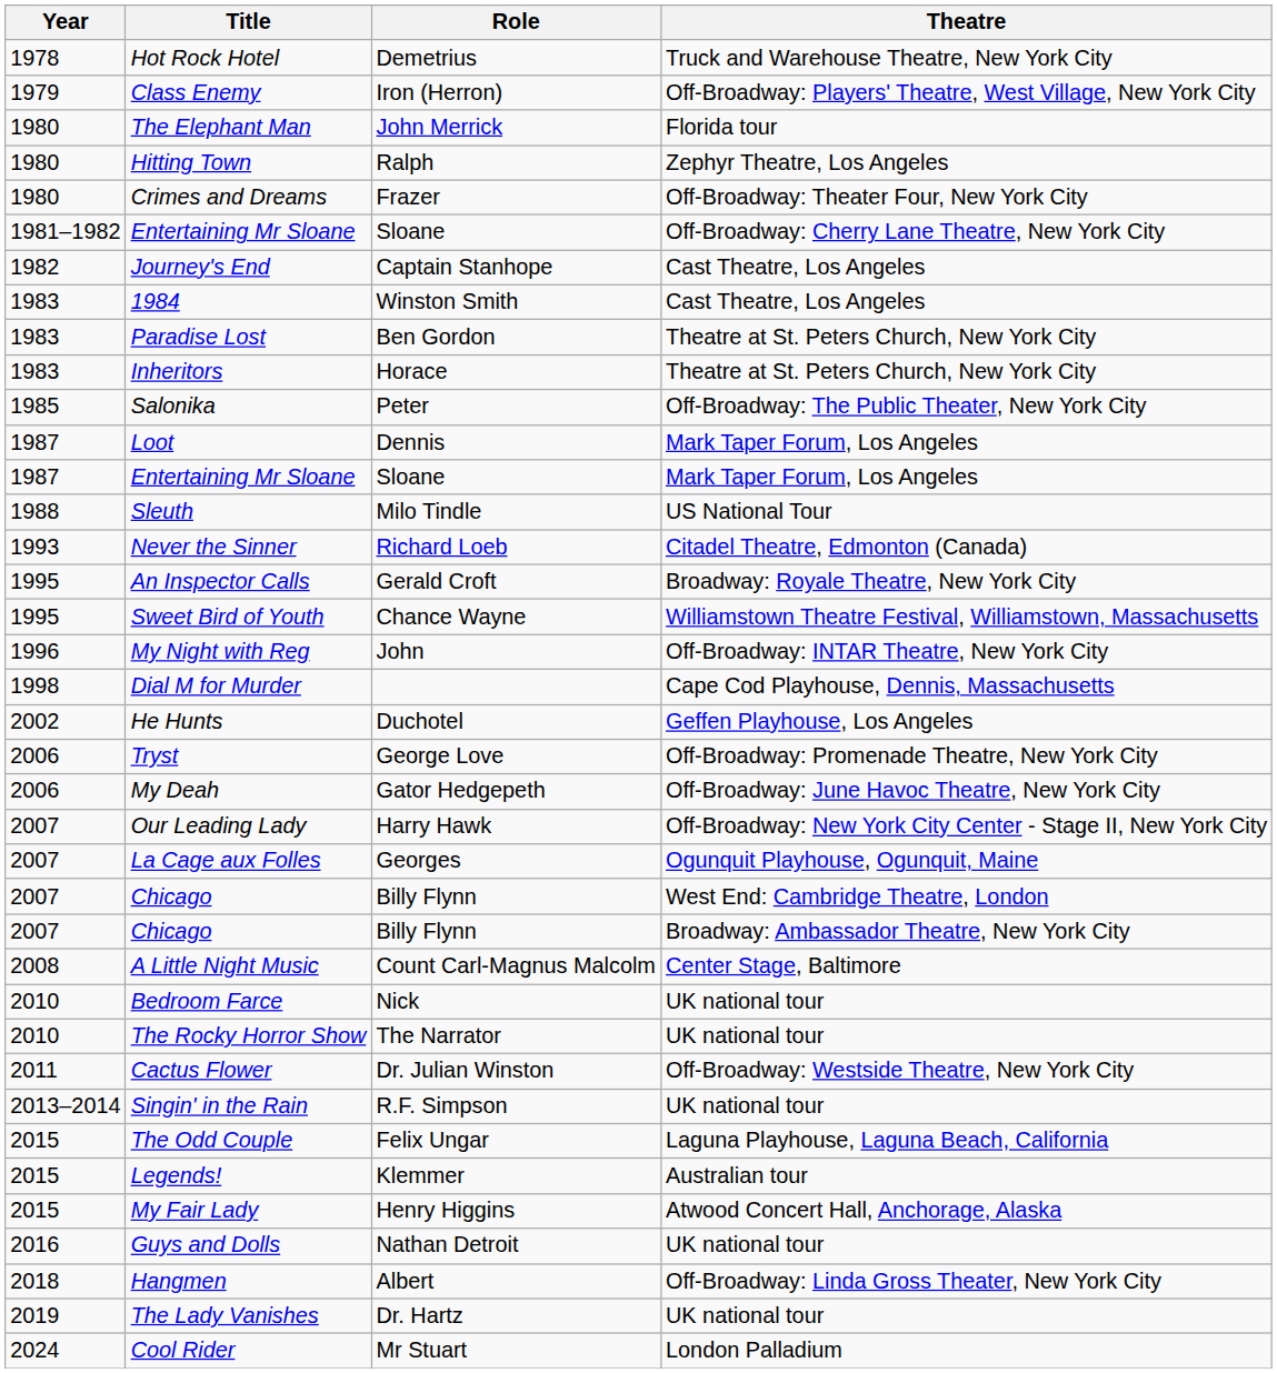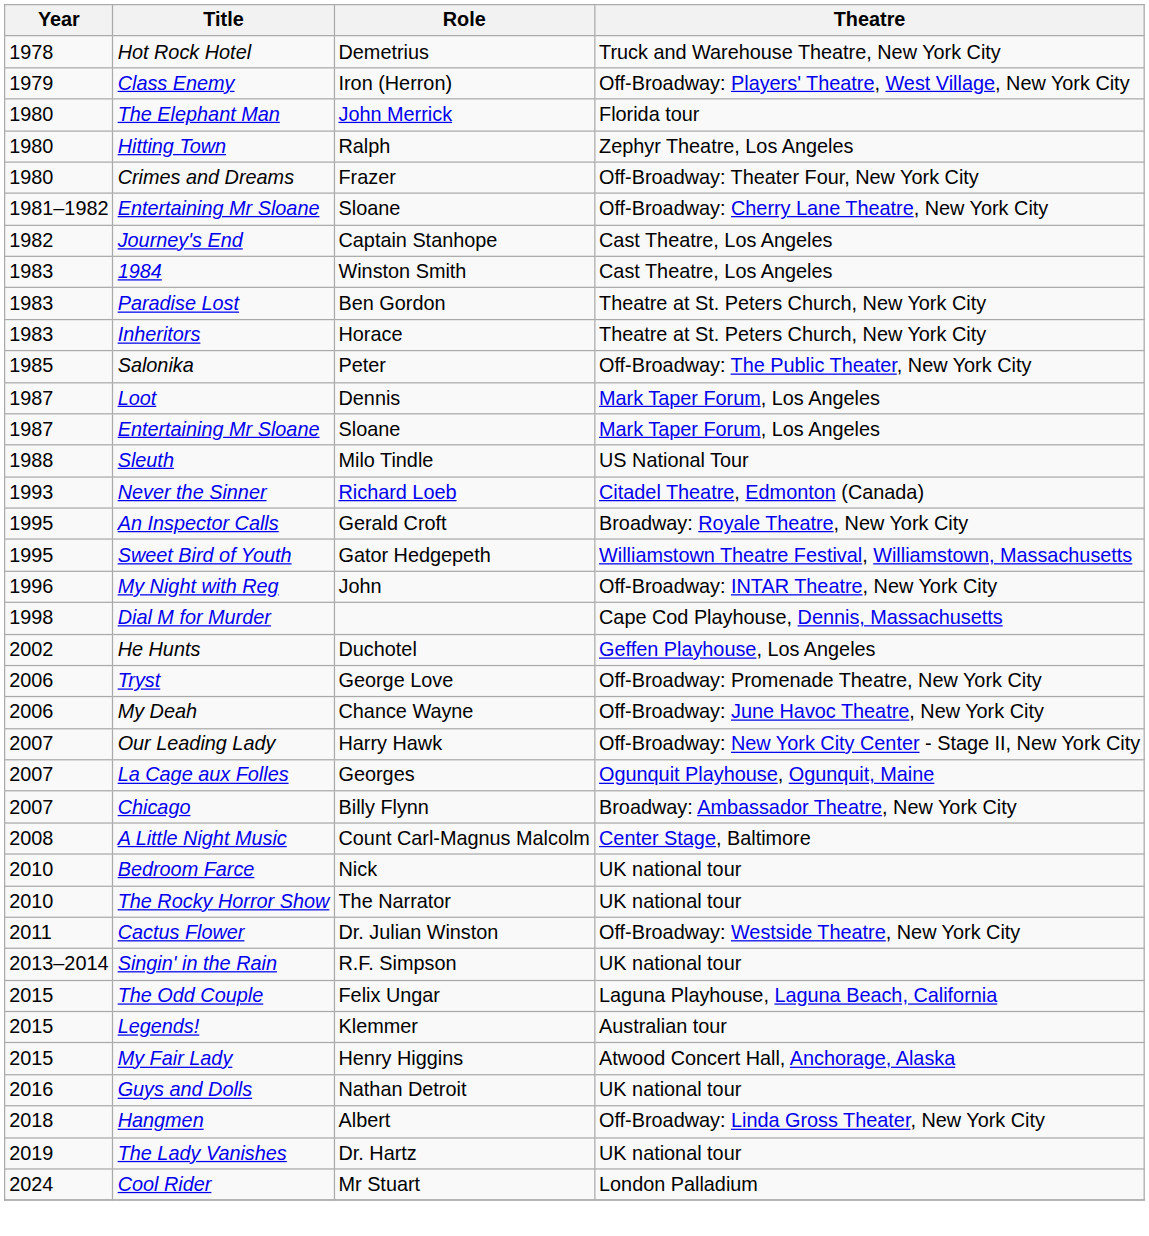Sweet Bird of Youth | Role: Chance Wayne -> Gator Hedgepeth
My Deah | Role: Gator Hedgepeth -> Chance Wayne
- row: 2007 | Chicago | Billy Flynn | West End: Cambridge Theatre, London
